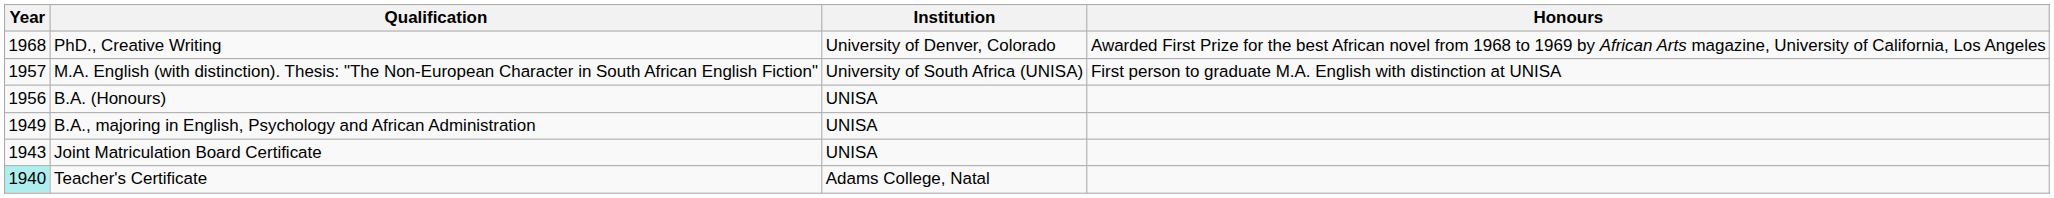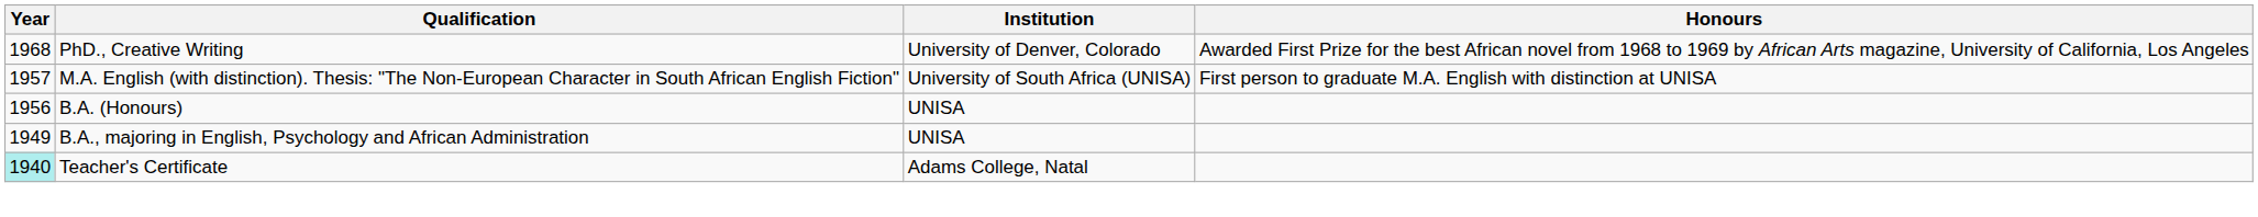- row: 1943 | Joint Matriculation Board Certificate | UNISA
